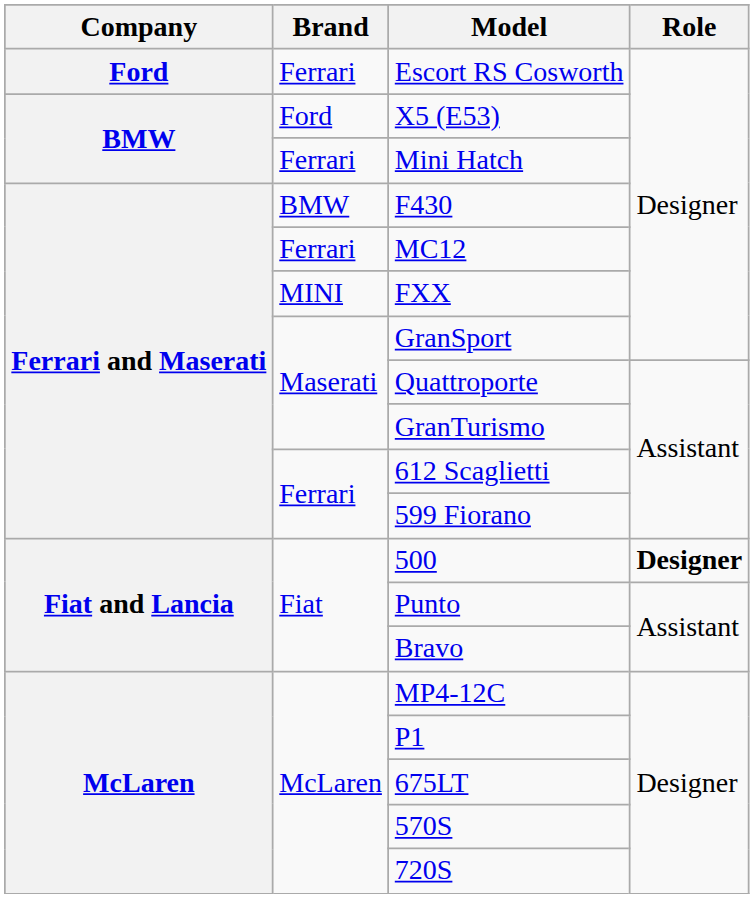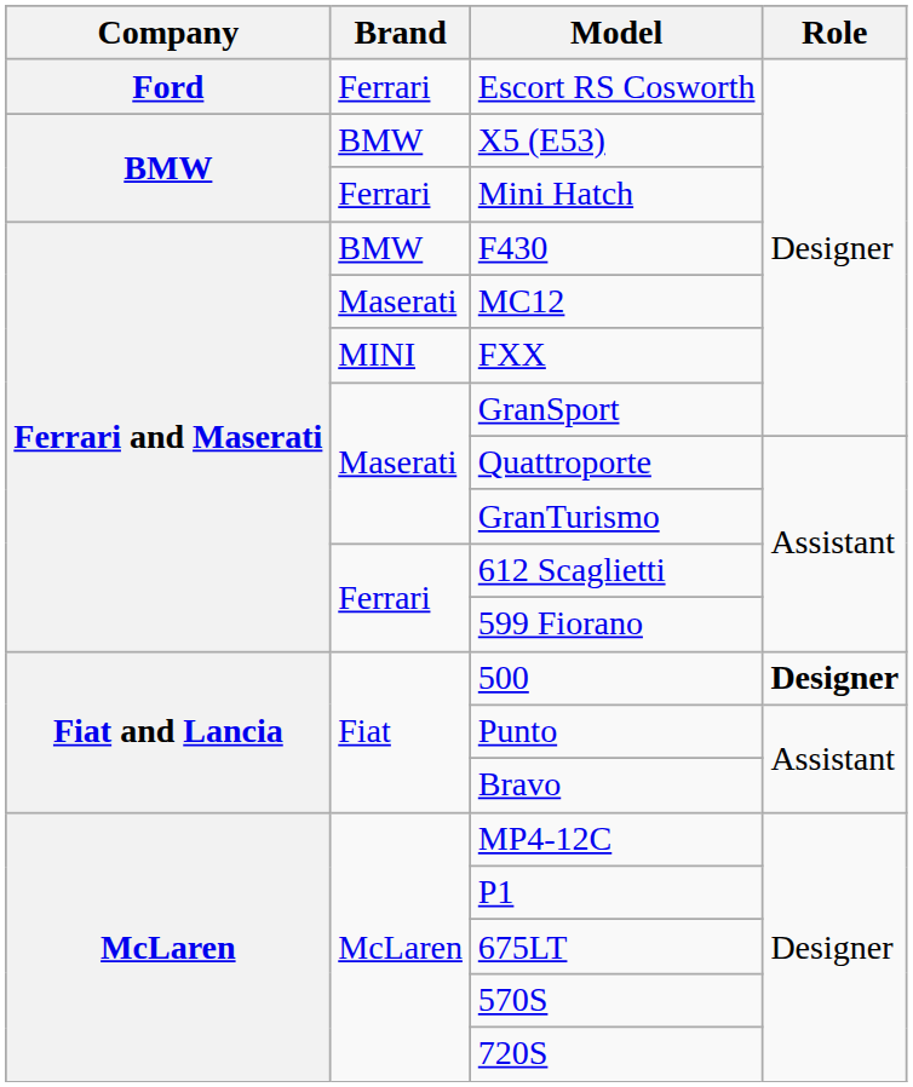X5 (E53) | Brand: Ford -> BMW
MC12 | Brand: Ferrari -> Maserati
